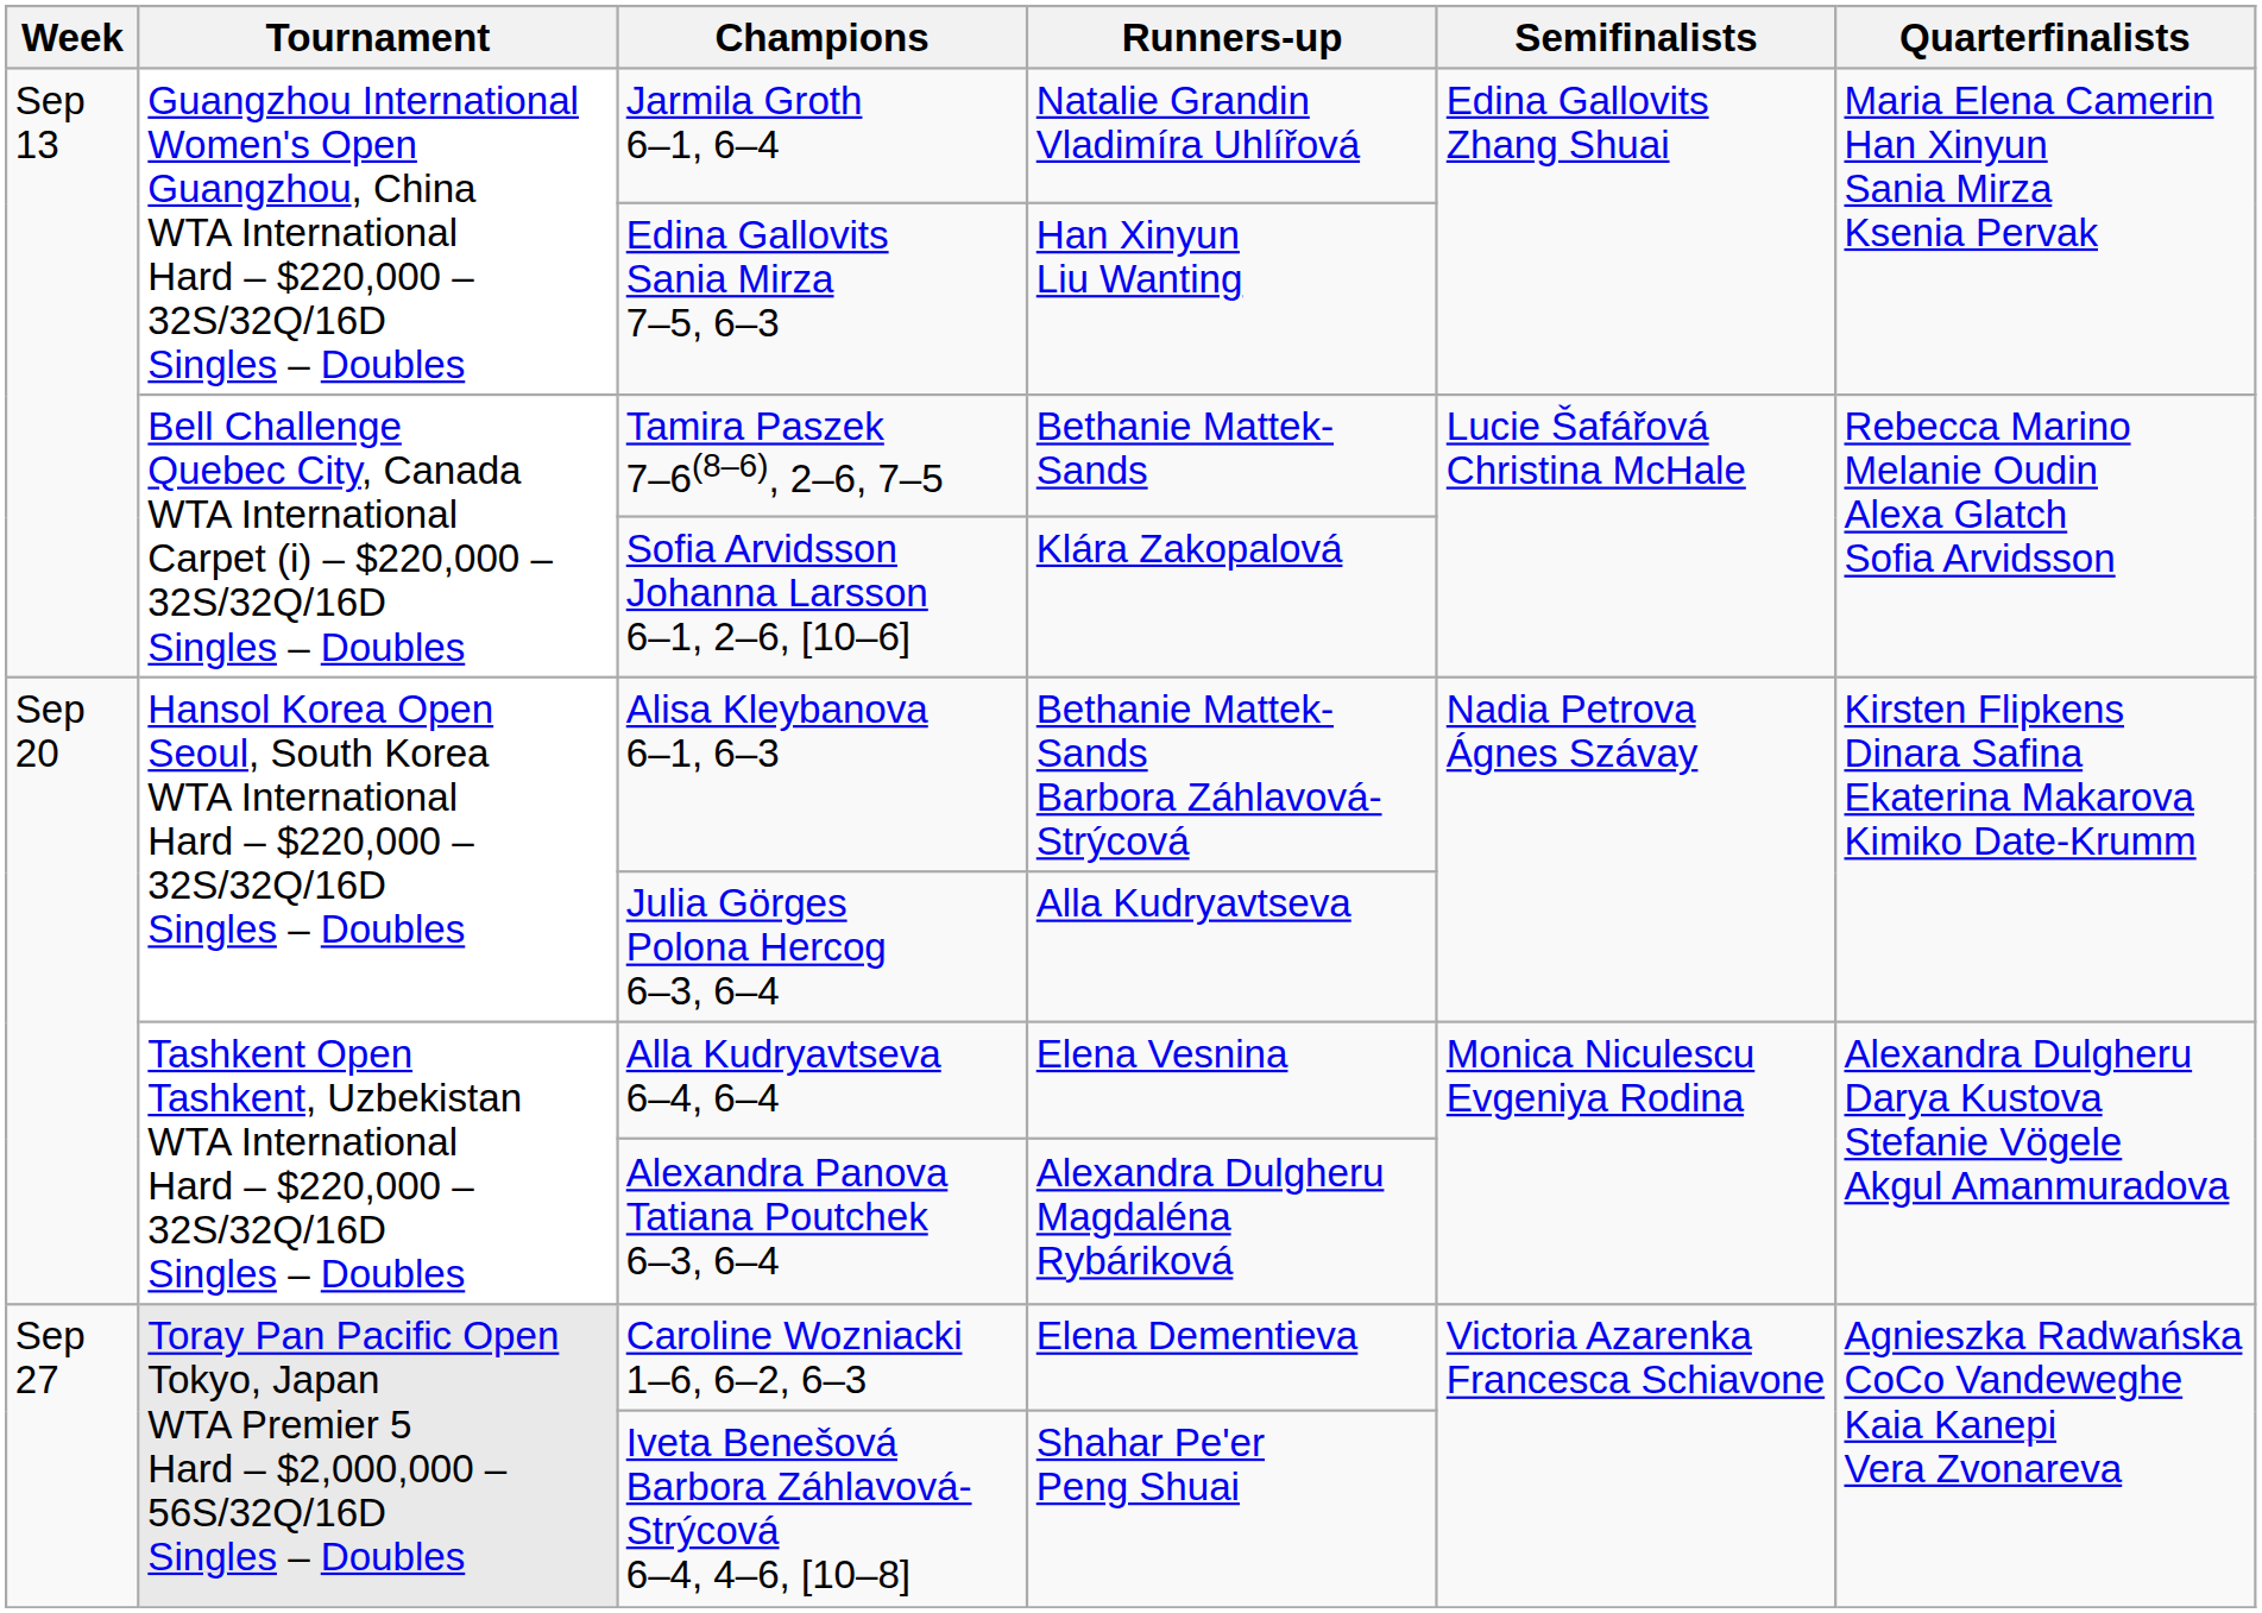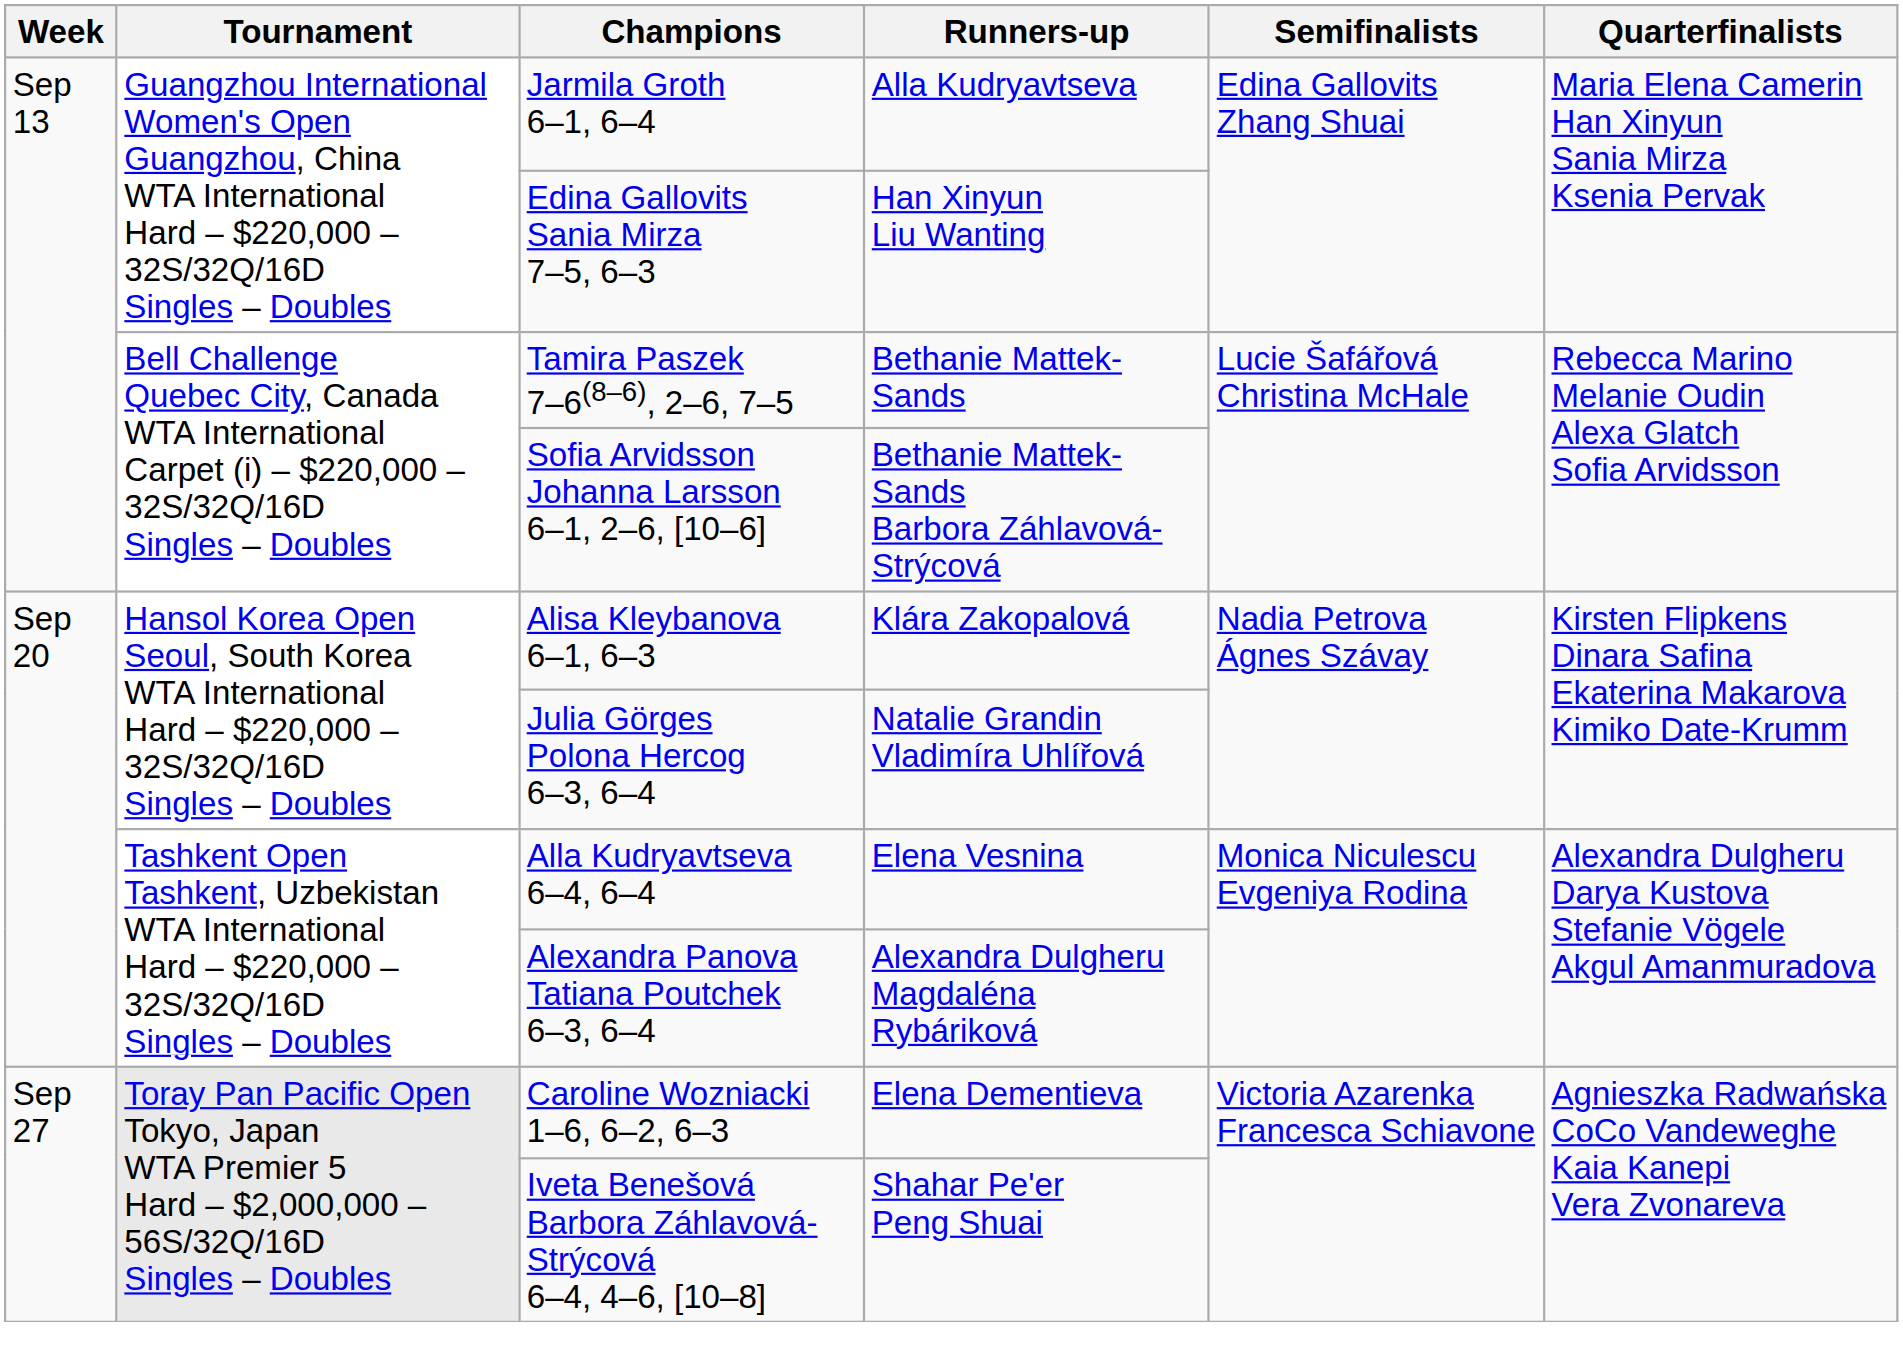Jarmila Groth 6–1, 6–4 | Runners-up: Natalie Grandin Vladimíra Uhlířová -> Alla Kudryavtseva
Sofia Arvidsson Johanna Larsson 6–1, 2–6, [10–6] | Runners-up: Klára Zakopalová -> Bethanie Mattek-Sands Barbora Záhlavová-Strýcová
Alisa Kleybanova 6–1, 6–3 | Runners-up: Bethanie Mattek-Sands Barbora Záhlavová-Strýcová -> Klára Zakopalová
Julia Görges Polona Hercog 6–3, 6–4 | Runners-up: Alla Kudryavtseva -> Natalie Grandin Vladimíra Uhlířová
